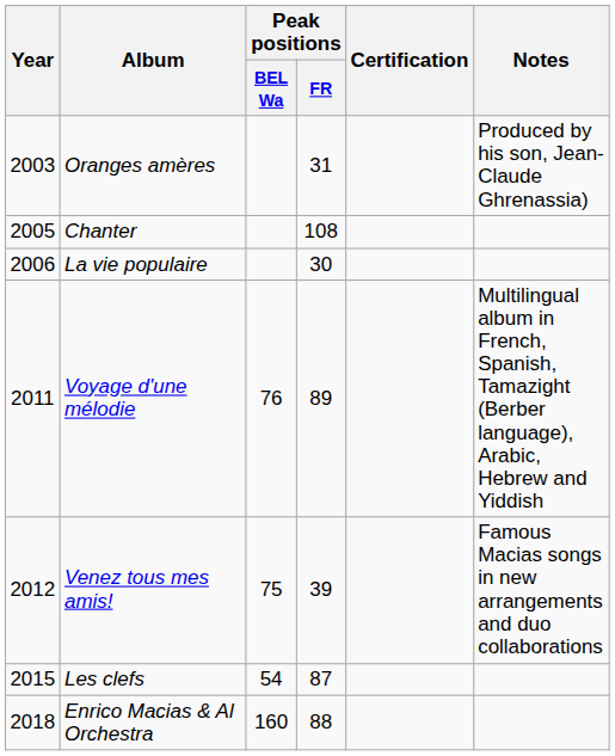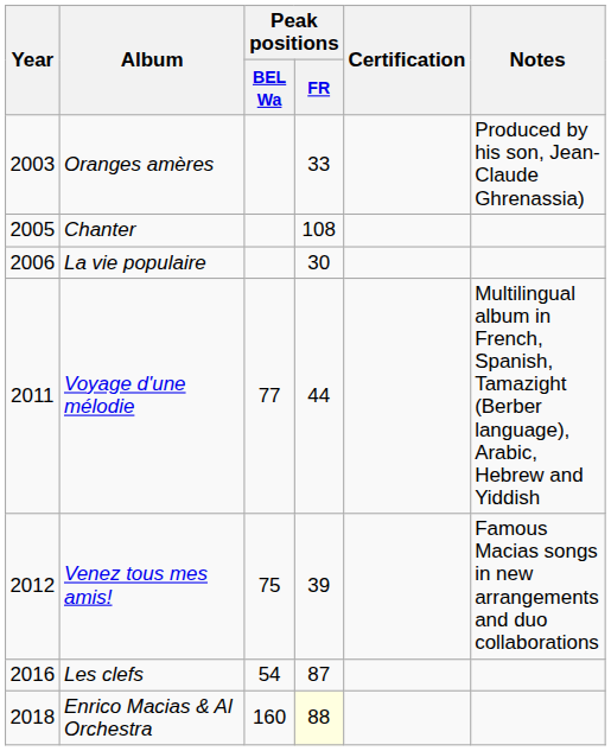Oranges amères | Peak positions / FR: 31 -> 33
Voyage d'une mélodie | Peak positions / BEL Wa: 76 -> 77
Voyage d'une mélodie | Peak positions / FR: 89 -> 44
Les clefs | Year: 2015 -> 2016
Enrico Macias & Al Orchestra | Peak positions / FR: no background -> lightyellow background
